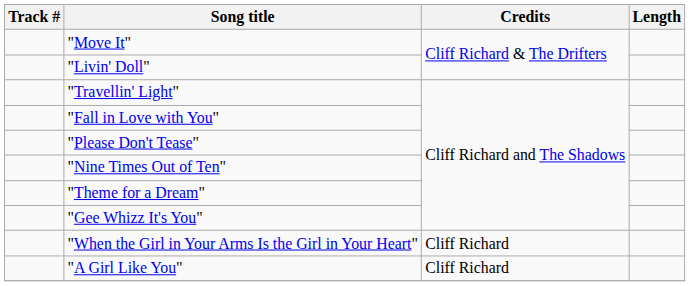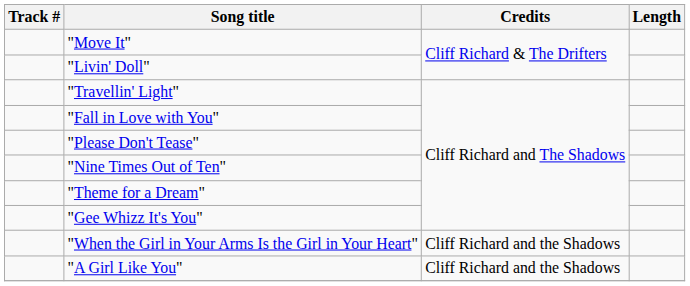"When the Girl in Your Arms Is the Girl in Your Heart" | Credits: Cliff Richard -> Cliff Richard and the Shadows
"A Girl Like You" | Credits: Cliff Richard -> Cliff Richard and the Shadows
